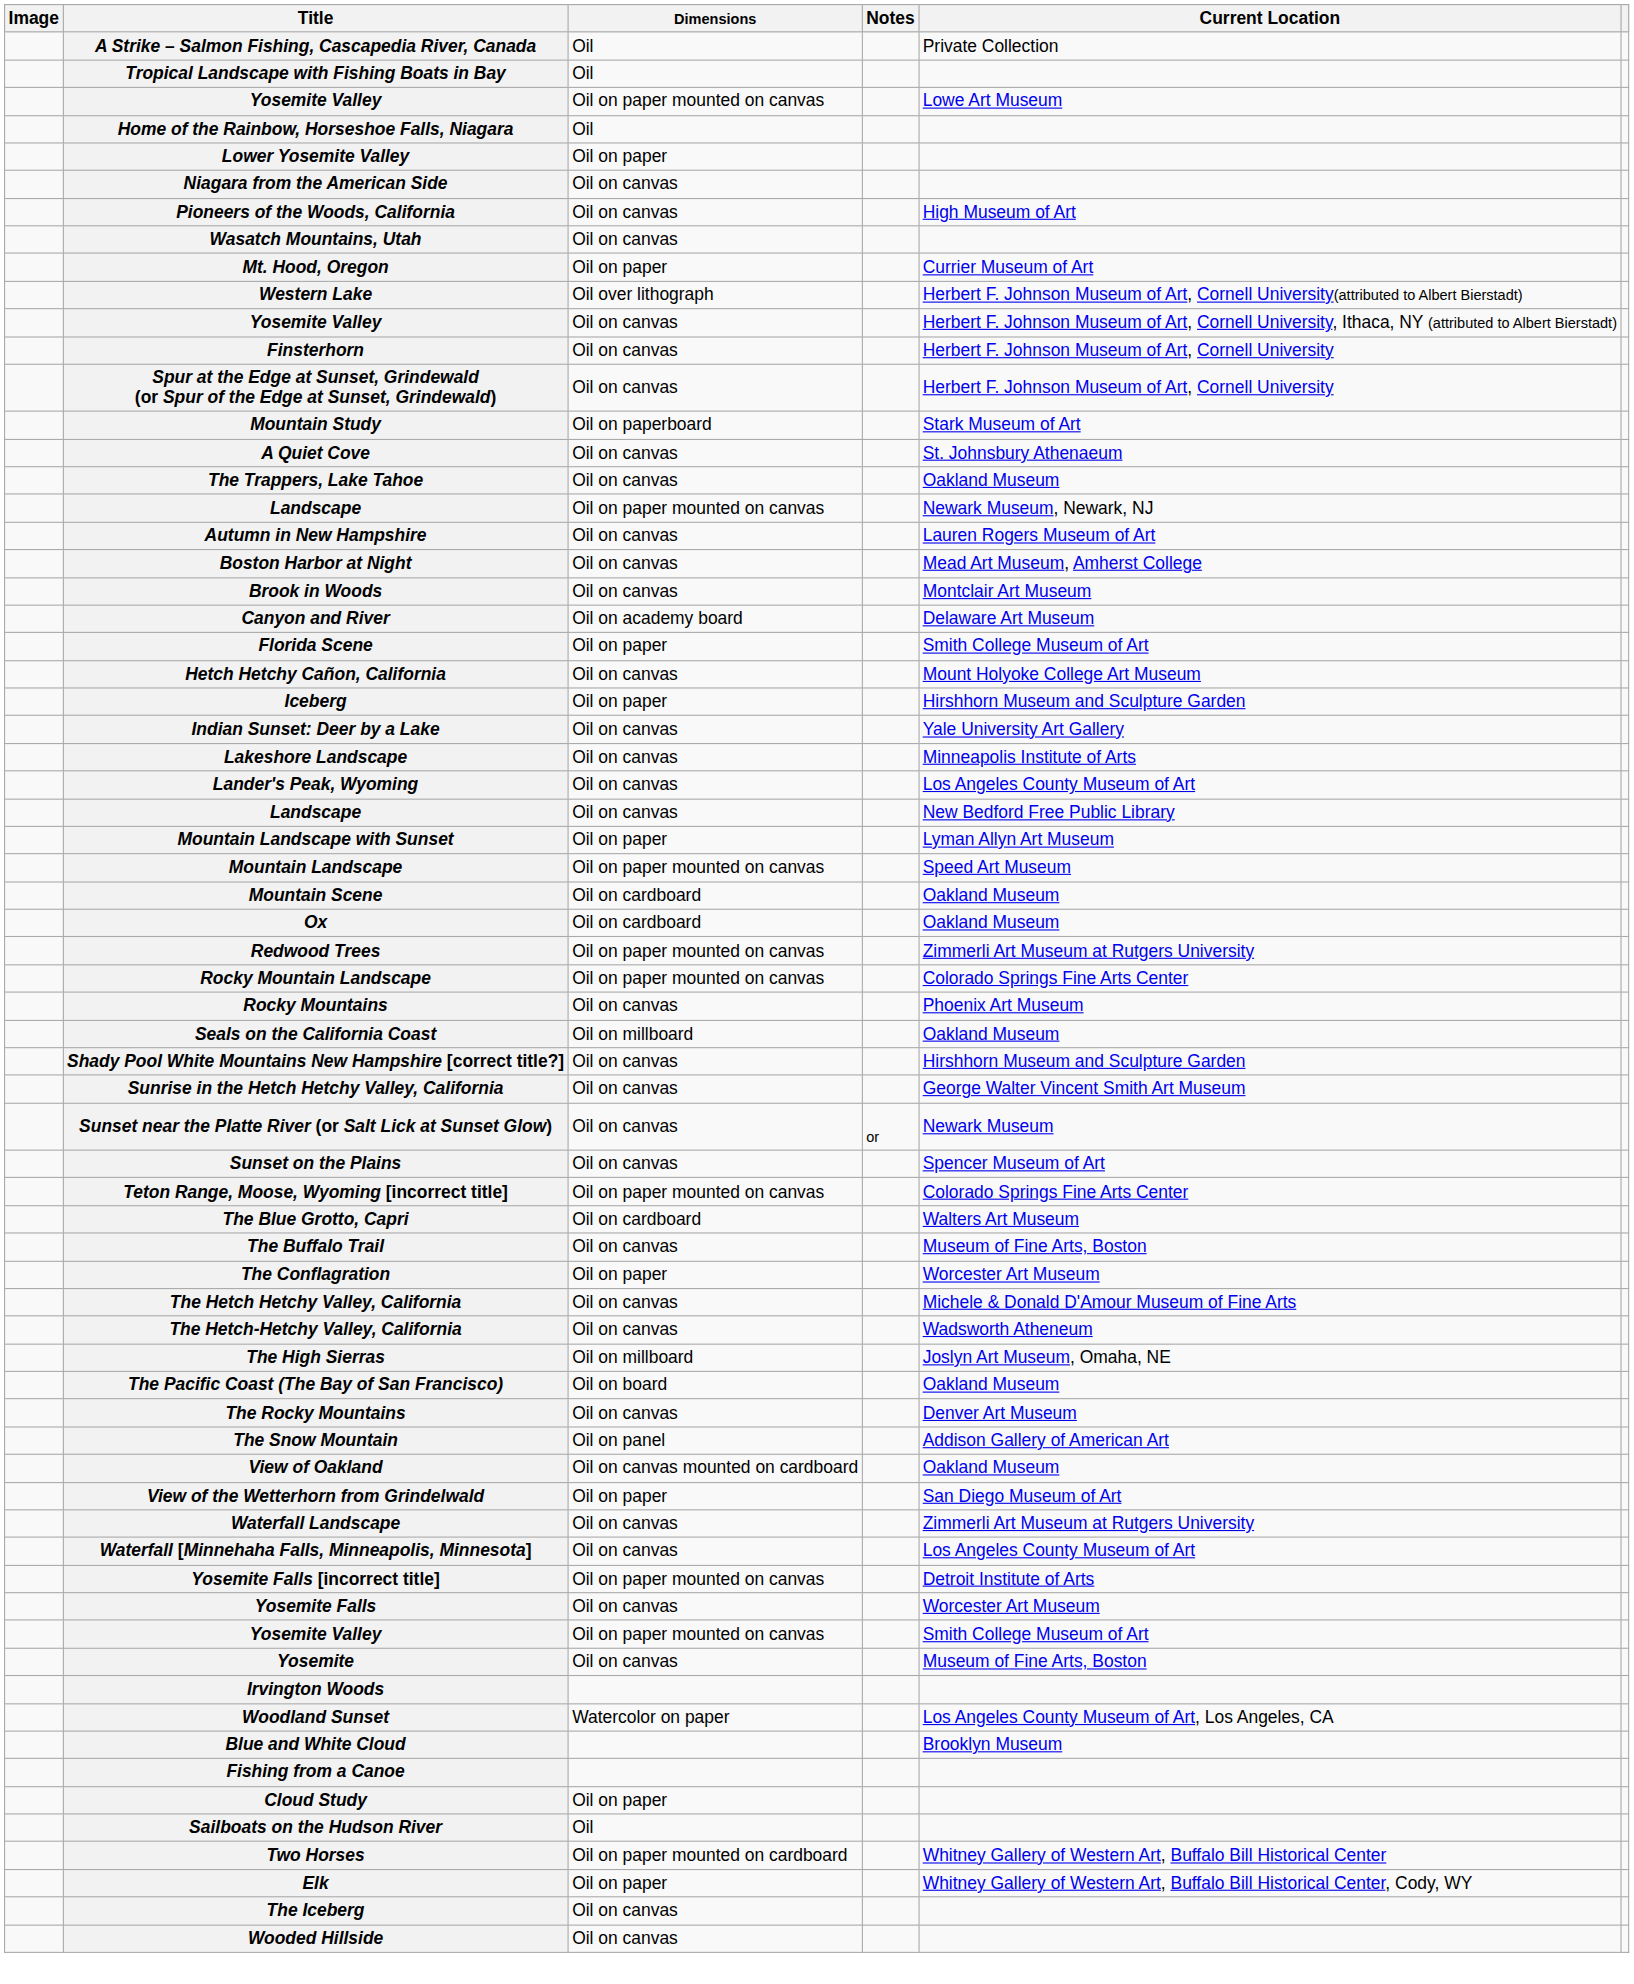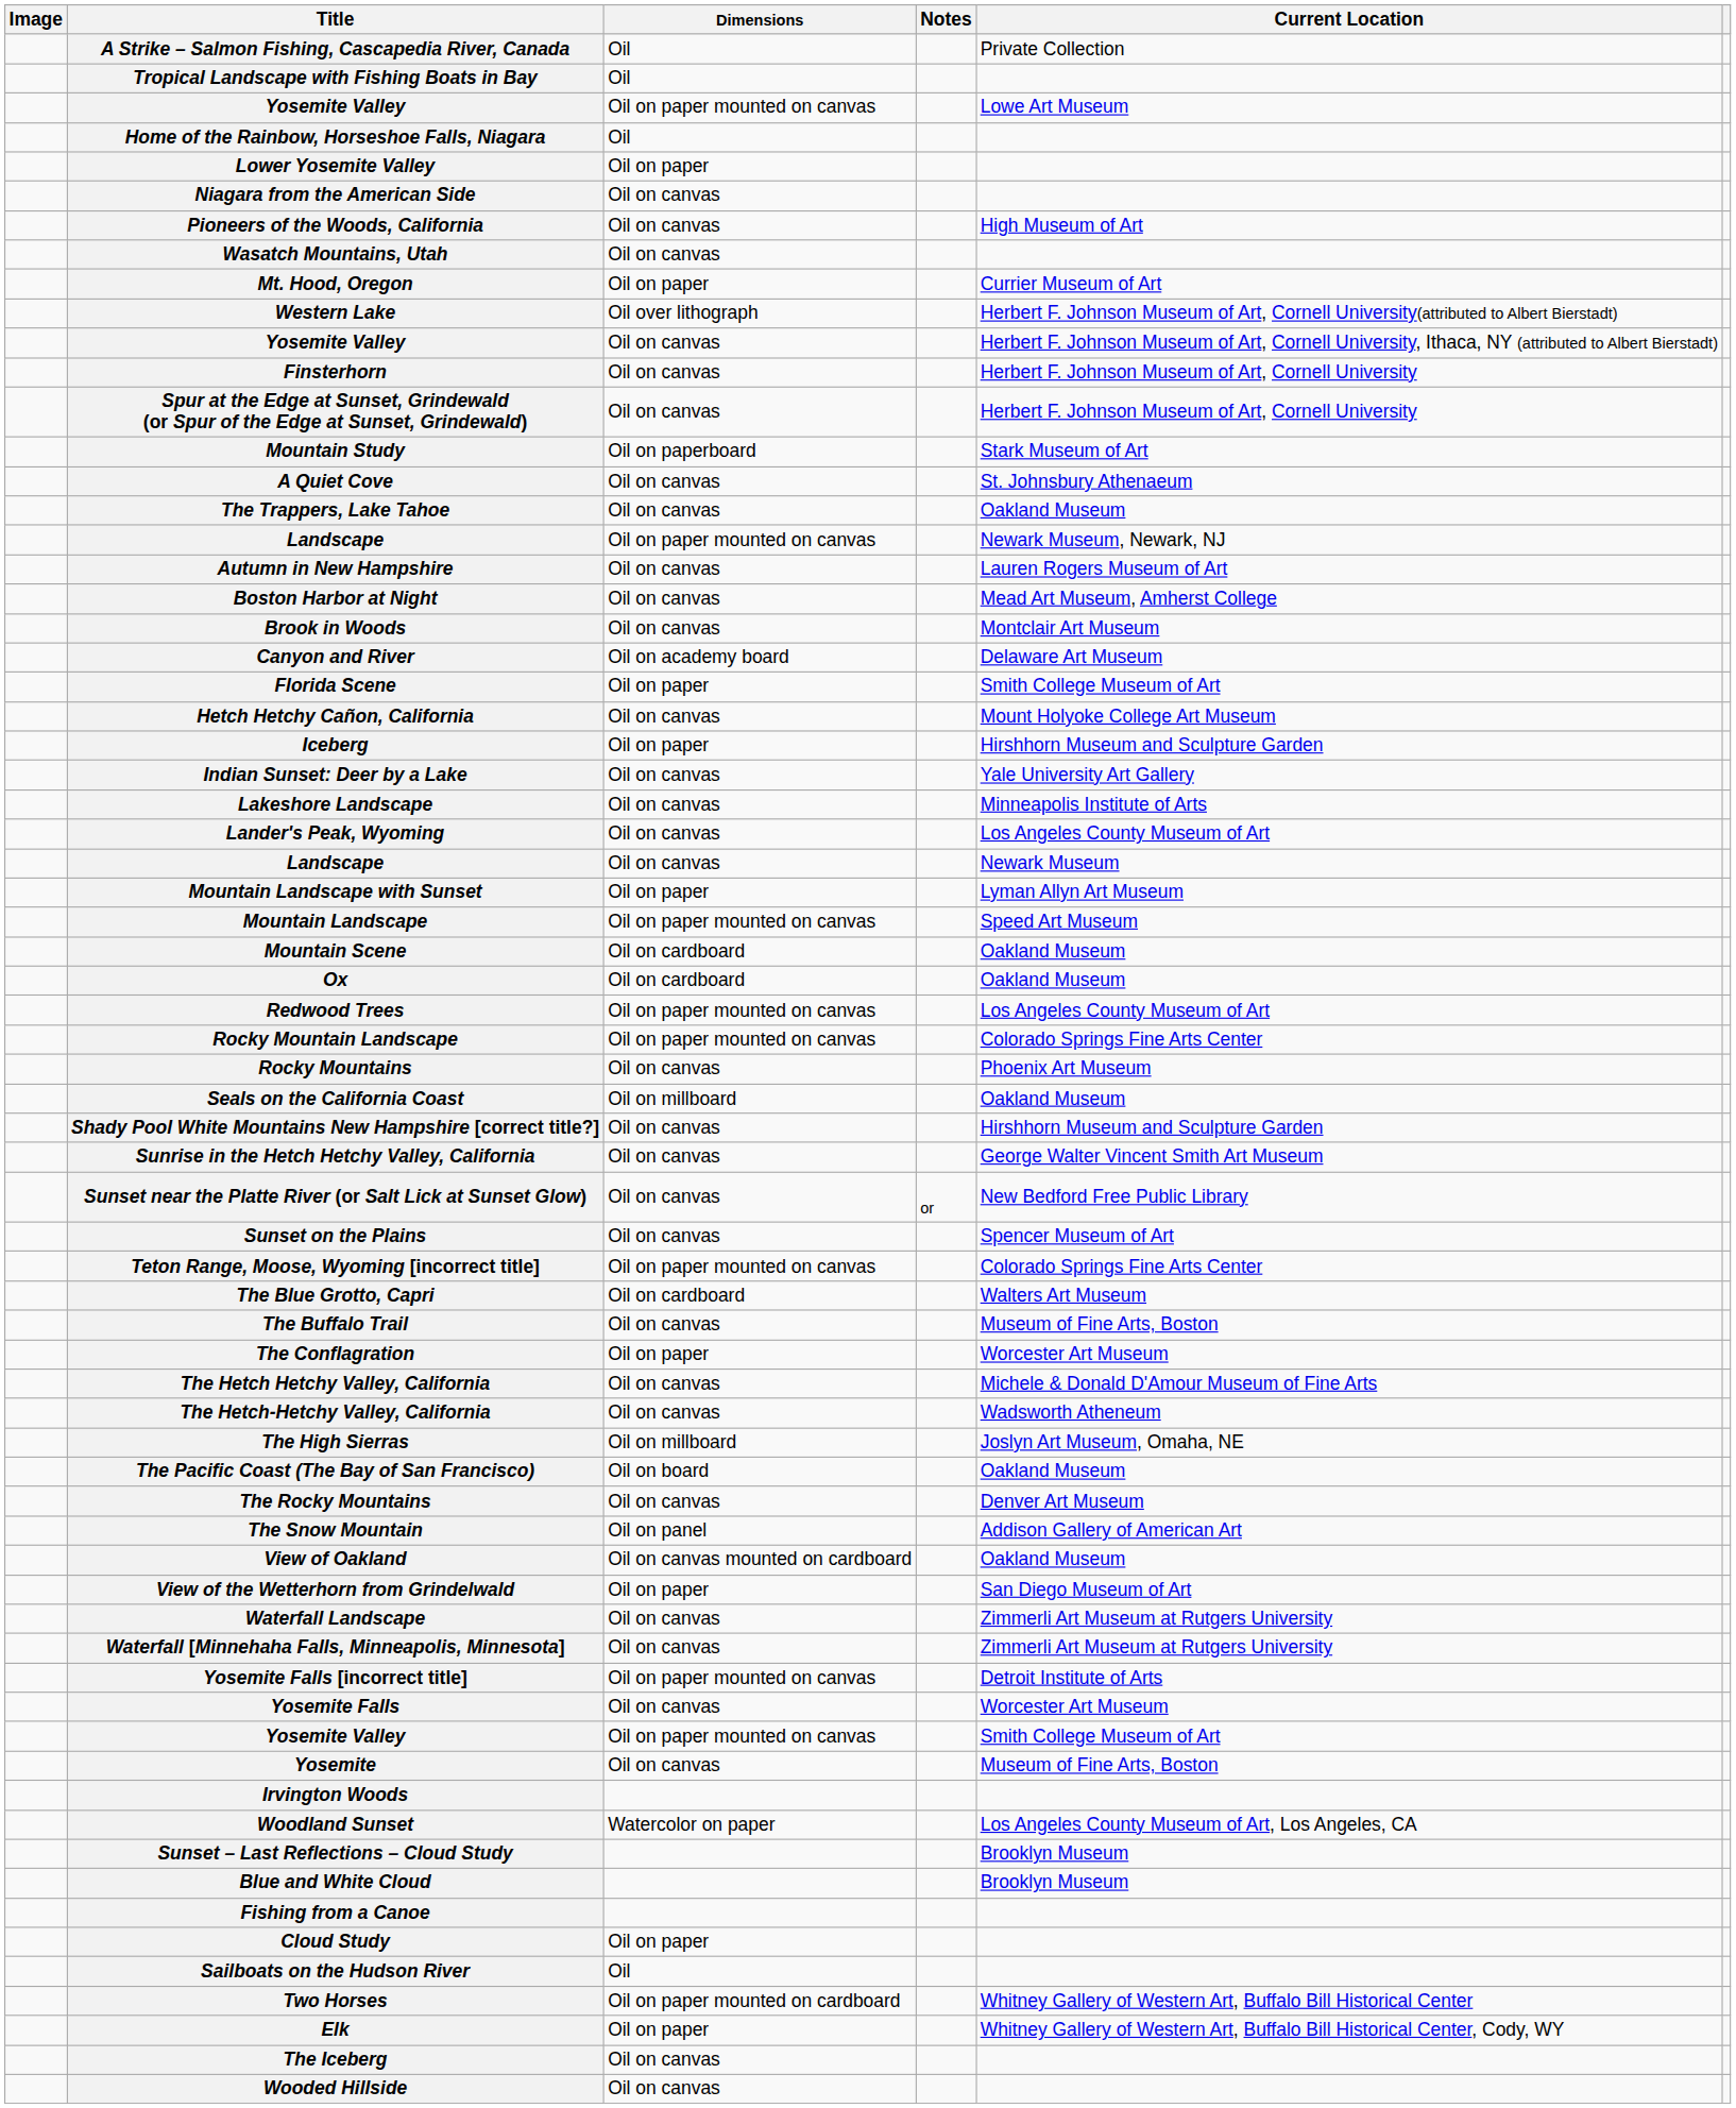Landscape / Oil on canvas | Current Location: New Bedford Free Public Library -> Newark Museum
Redwood Trees | Current Location: Zimmerli Art Museum at Rutgers University -> Los Angeles County Museum of Art
Sunset near the Platte River (or Salt Lick at Sunset Glow) | Current Location: Newark Museum -> New Bedford Free Public Library
Waterfall [Minnehaha Falls, Minneapolis, Minnesota] | Current Location: Los Angeles County Museum of Art -> Zimmerli Art Museum at Rutgers University
+ row: Sunset – Last Reflections – Cloud Study | Brooklyn Museum
